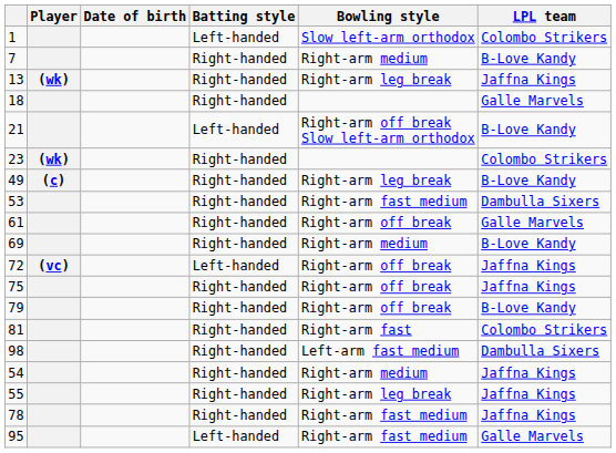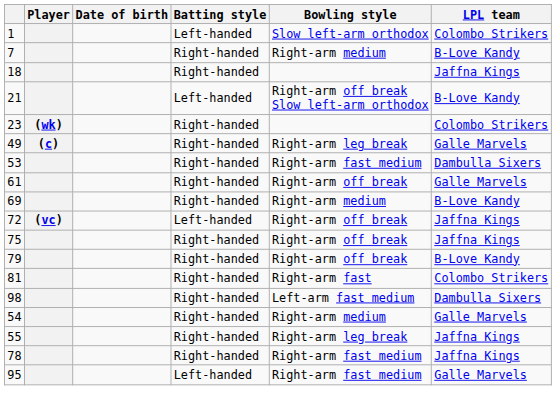- row: 13 | (wk) | Right-handed | Right-arm leg break | Jaffna Kings
18 | LPL team: Galle Marvels -> Jaffna Kings
49 | LPL team: B-Love Kandy -> Galle Marvels
54 | LPL team: Jaffna Kings -> Galle Marvels
